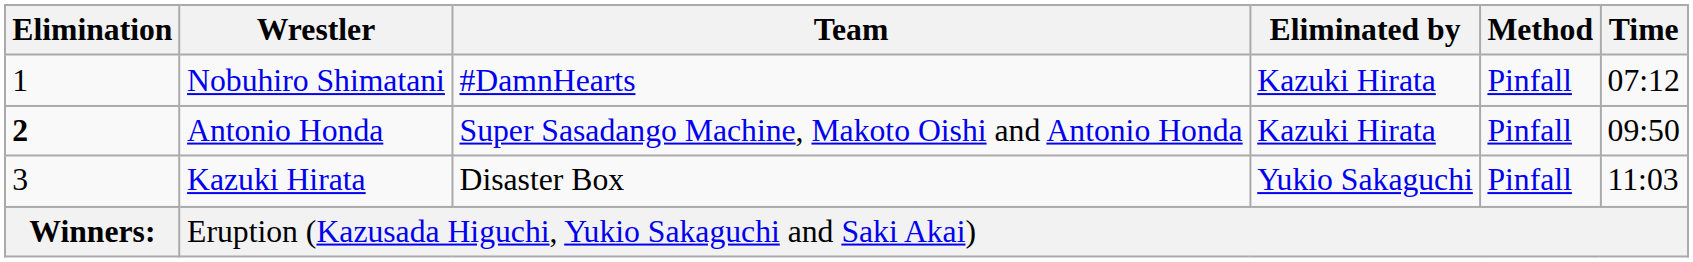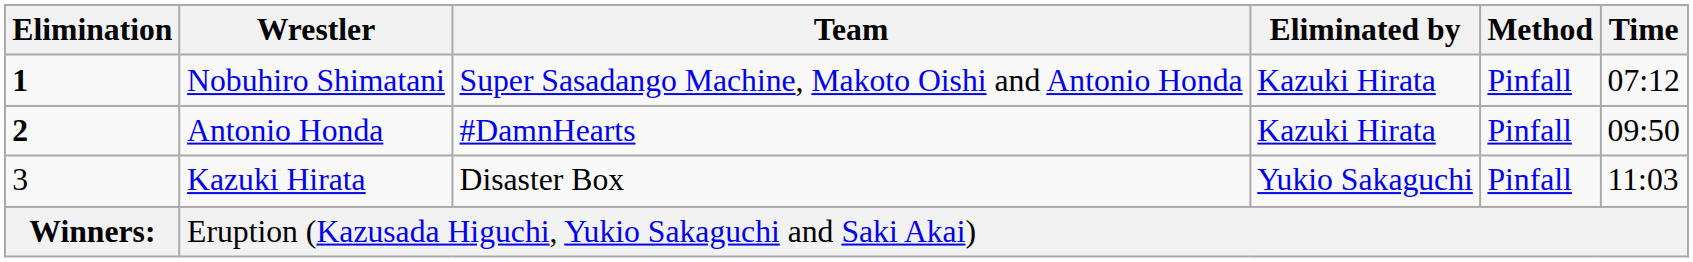Nobuhiro Shimatani | Elimination: normal -> bold
Nobuhiro Shimatani | Team: #DamnHearts -> Super Sasadango Machine, Makoto Oishi and Antonio Honda
Antonio Honda | Team: Super Sasadango Machine, Makoto Oishi and Antonio Honda -> #DamnHearts
